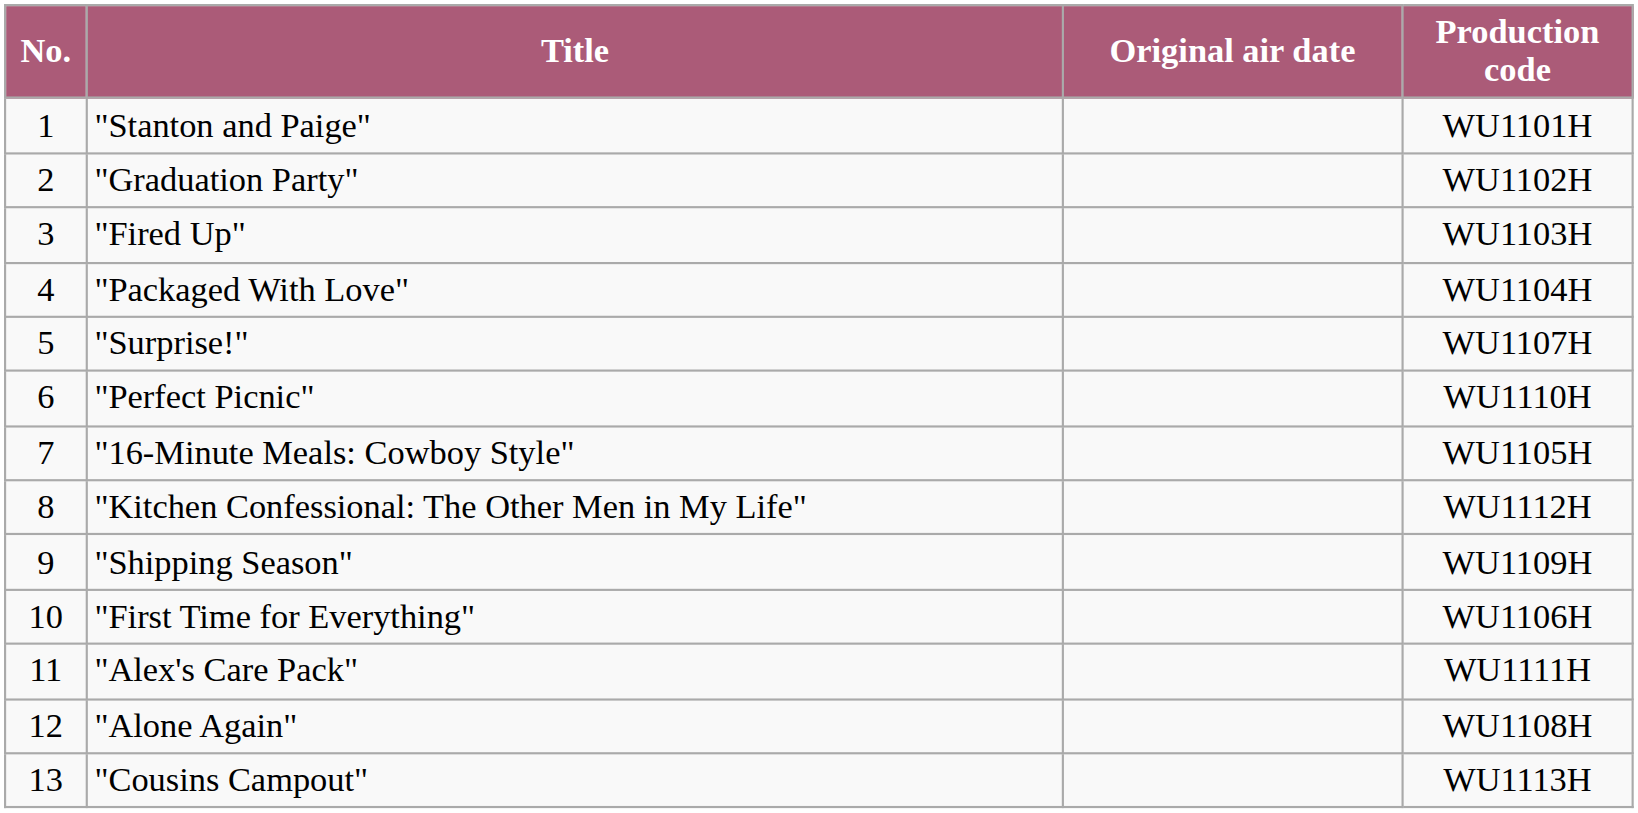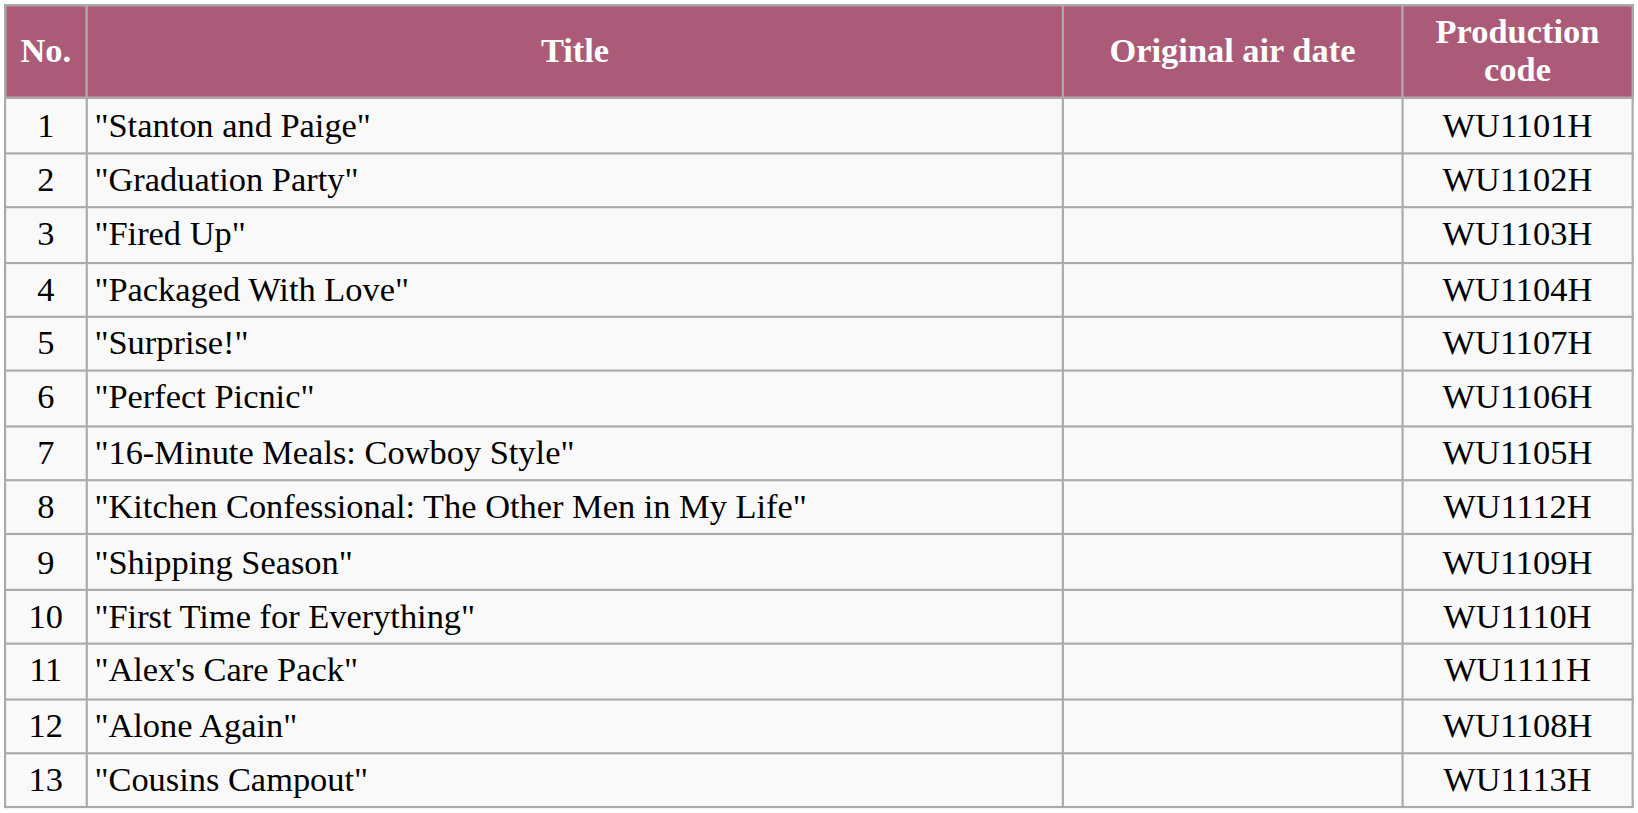"Perfect Picnic" | Production code: WU1110H -> WU1106H
"First Time for Everything" | Production code: WU1106H -> WU1110H
